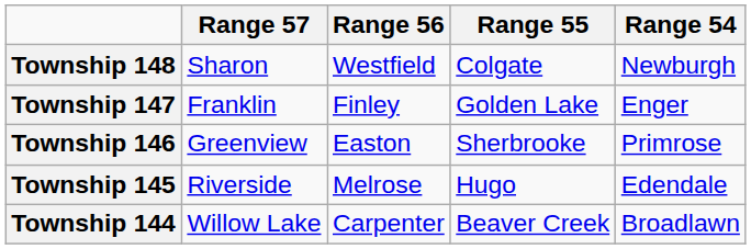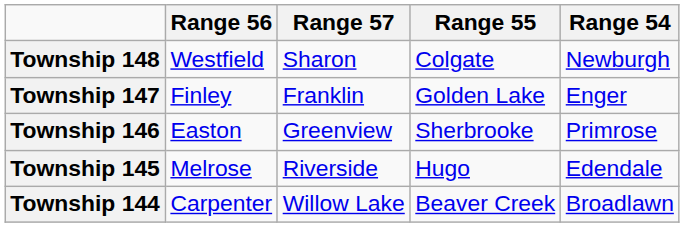columns swapped: Range 57 <-> Range 56
